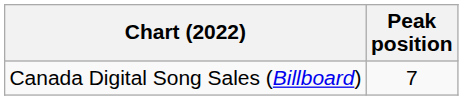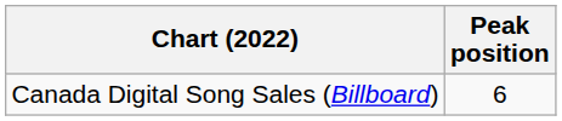Canada Digital Song Sales (Billboard) | Peak position: 7 -> 6
